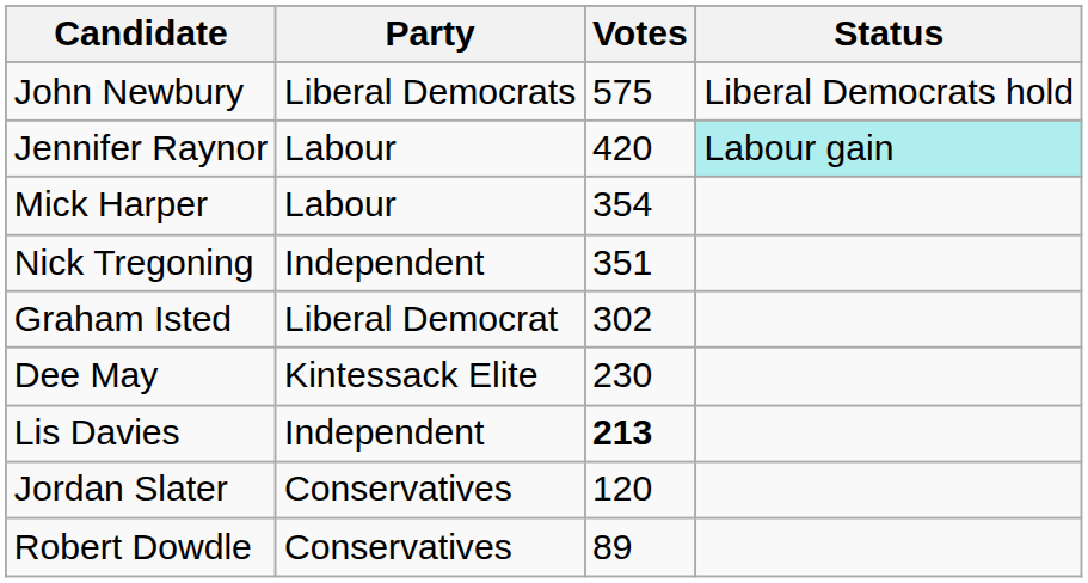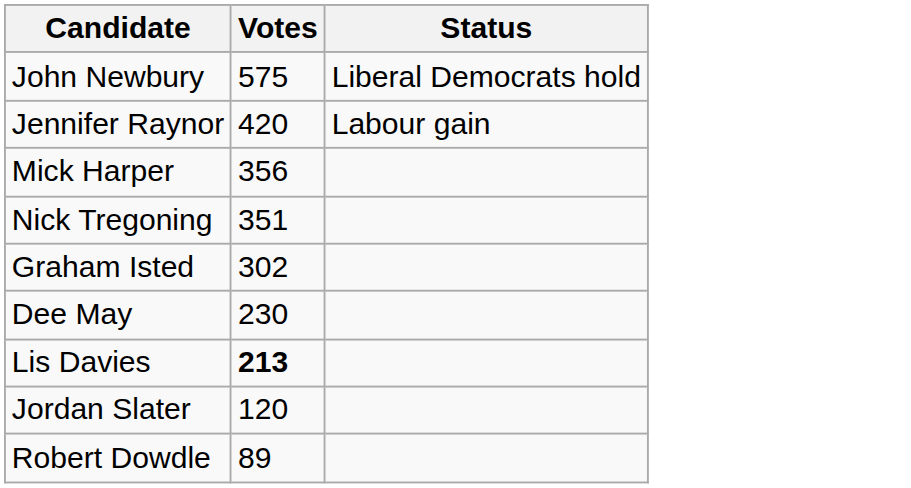- column: Party | Liberal Democrats | Labour | Labour | Independent | Liberal Democrat | Kintessack Elite | Independent | Conservatives | Conservatives
Jennifer Raynor | Status: paleturquoise background -> no background
Mick Harper | Votes: 354 -> 356
